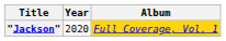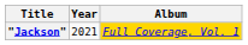"Jackson" | Year: 2020 -> 2021
